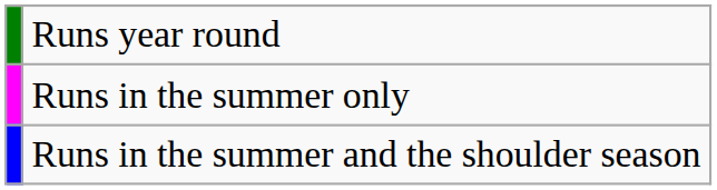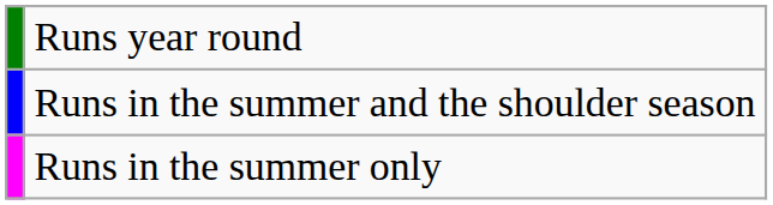rows swapped: Runs in the summer and the shoulder season <-> Runs in the summer only
